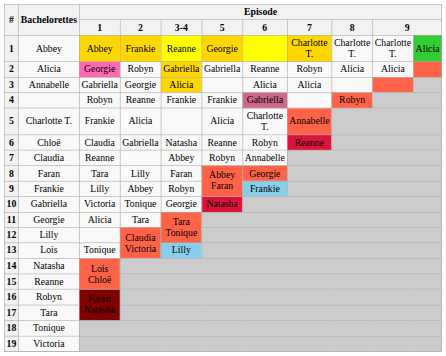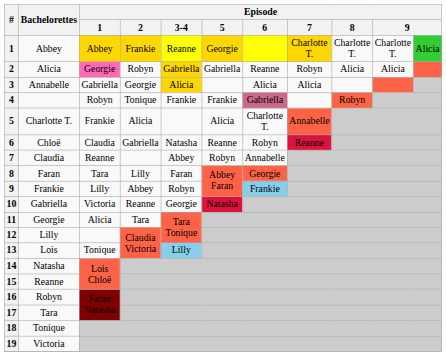4 | Episode / 2: Reanne -> Tonique
10 | Episode / 2: Tonique -> Reanne
